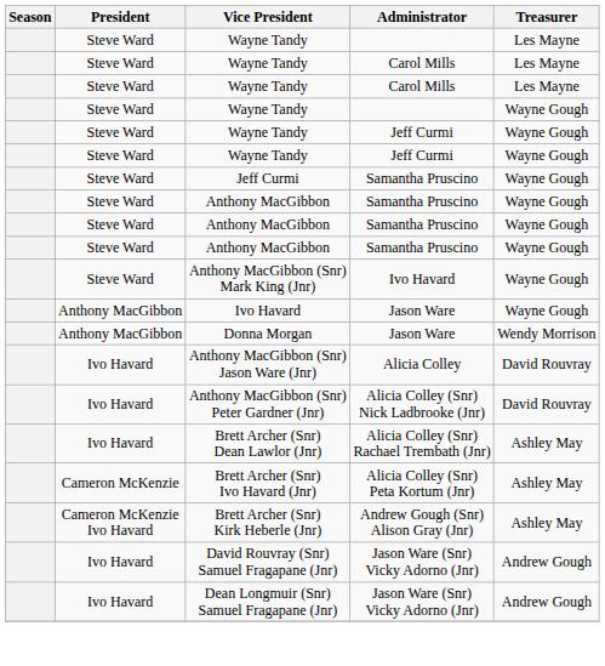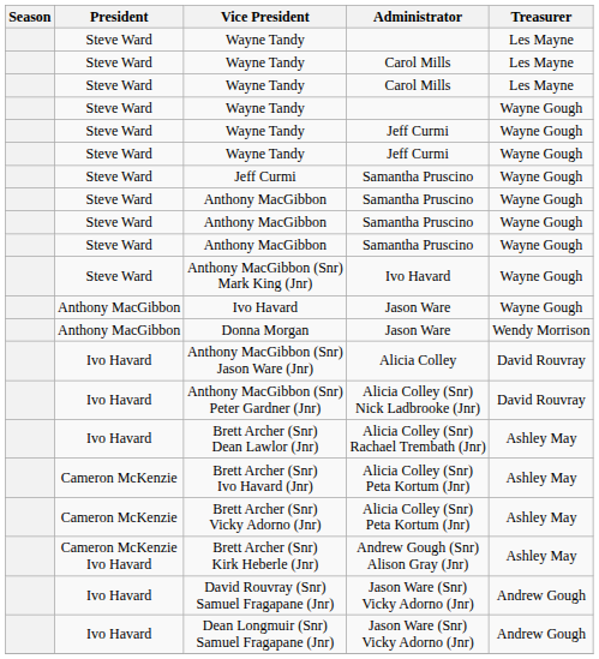+ row: Cameron McKenzie | Brett Archer (Snr) Vicky Adorno (Jnr) | Alicia Colley (Snr) Peta Kortum (Jnr) | Ashley May
